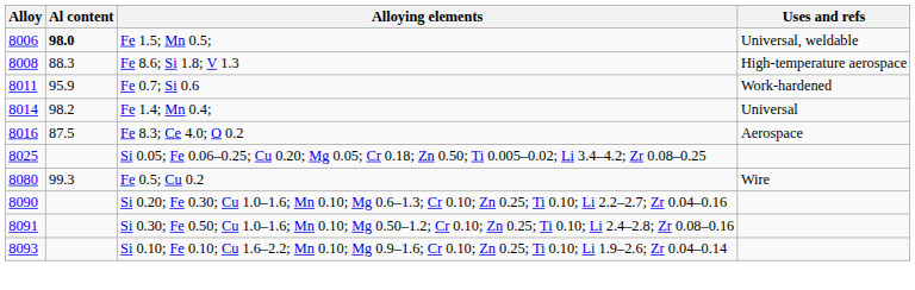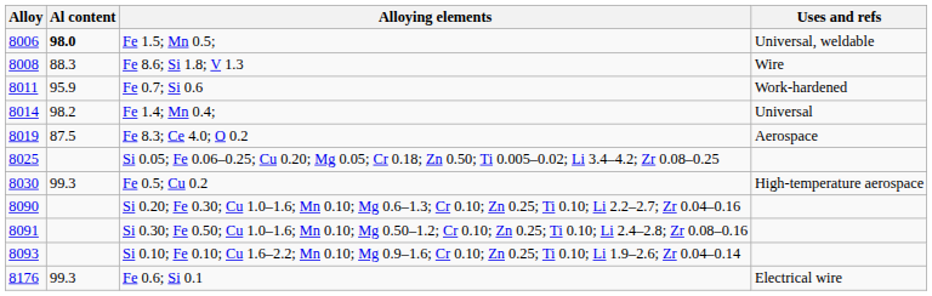Fe 8.6; Si 1.8; V 1.3 | Uses and refs: High-temperature aerospace -> Wire
Fe 8.3; Ce 4.0; O 0.2 | Alloy: 8016 -> 8019
Fe 0.5; Cu 0.2 | Alloy: 8080 -> 8030
Fe 0.5; Cu 0.2 | Uses and refs: Wire -> High-temperature aerospace
+ row: 8176 | 99.3 | Fe 0.6; Si 0.1 | Electrical wire
